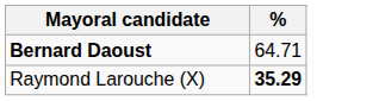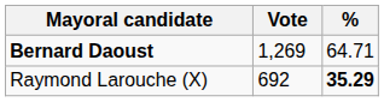+ column: Vote | 1,269 | 692
